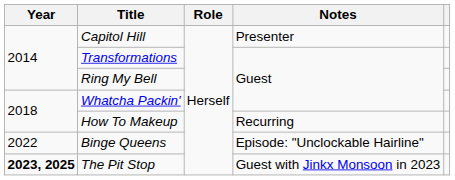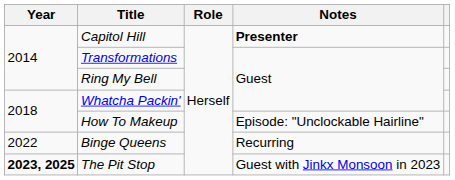Capitol Hill | Notes: normal -> bold
How To Makeup | Notes: Recurring -> Episode: "Unclockable Hairline"
Binge Queens | Notes: Episode: "Unclockable Hairline" -> Recurring
